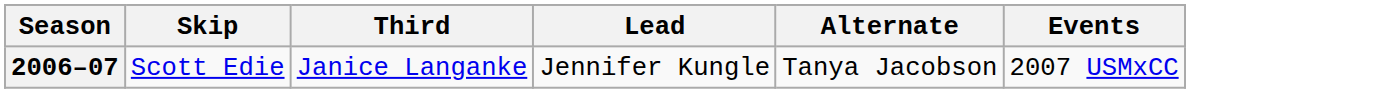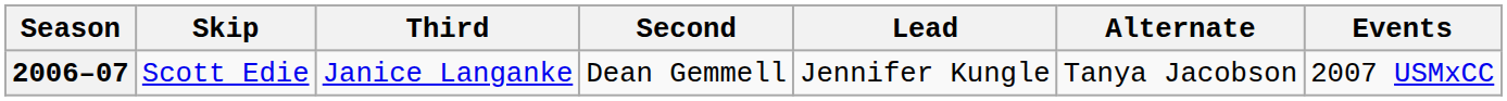+ column: Second | Dean Gemmell
